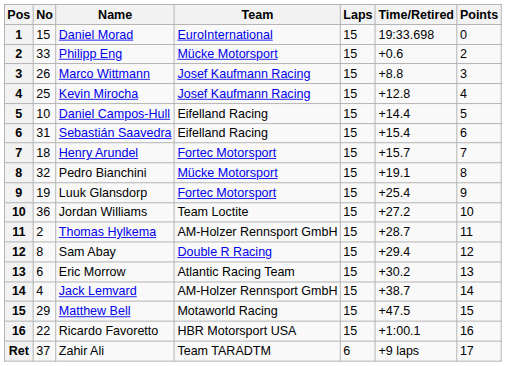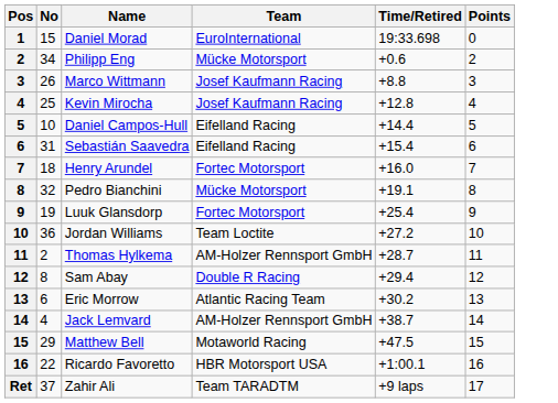- column: Laps | 15 | 15 | 15 | 15 | 15 | 15 | 15 | 15 | 15 | 15 | 15 | 15 | 15 | 15 | 15 | 15 | 6
Philipp Eng | No: 33 -> 34
Henry Arundel | Time/Retired: +15.7 -> +16.0
